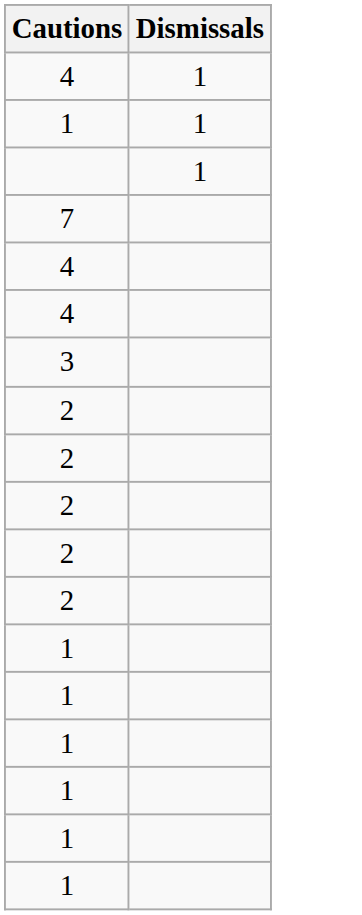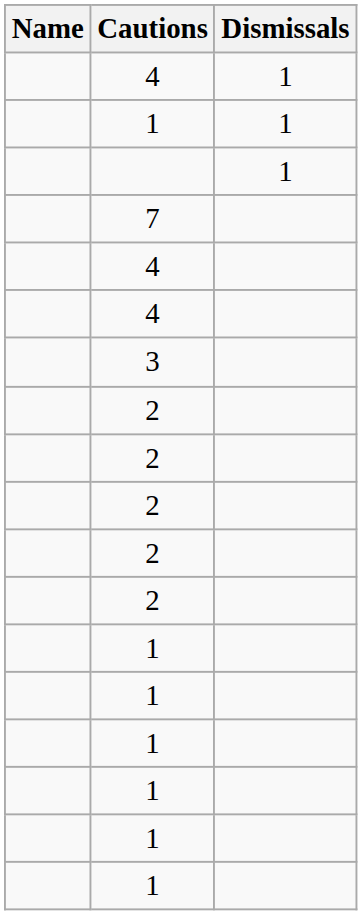+ column: Name
